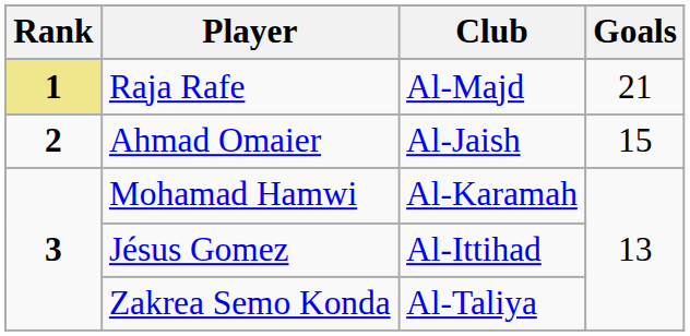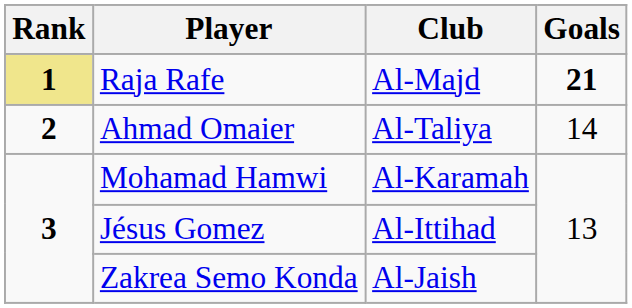Raja Rafe | Goals: normal -> bold
Ahmad Omaier | Club: Al-Jaish -> Al-Taliya
Ahmad Omaier | Goals: 15 -> 14
Zakrea Semo Konda | Club: Al-Taliya -> Al-Jaish
